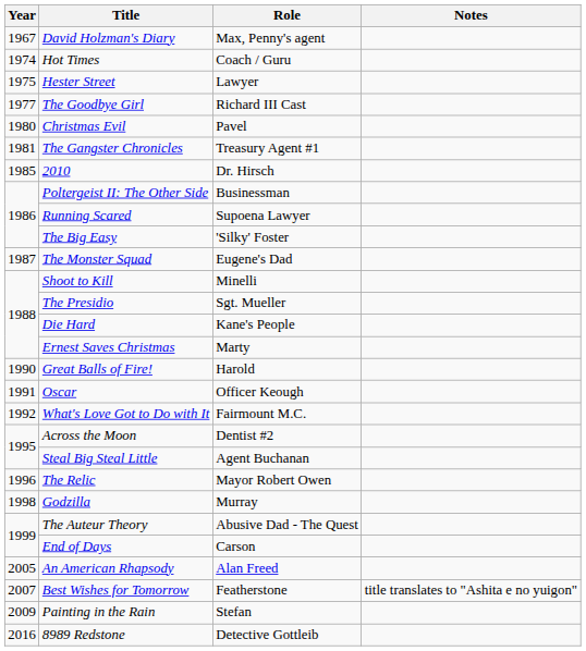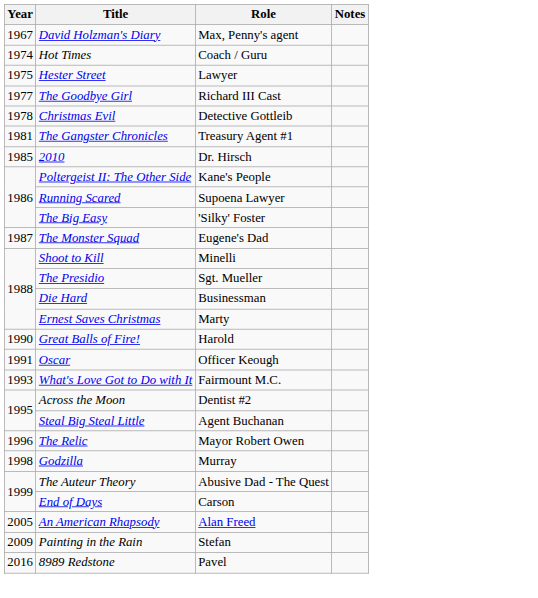Christmas Evil | Year: 1980 -> 1978
Christmas Evil | Role: Pavel -> Detective Gottleib
Poltergeist II: The Other Side | Role: Businessman -> Kane's People
Die Hard | Role: Kane's People -> Businessman
What's Love Got to Do with It | Year: 1992 -> 1993
- row: 2007 | Best Wishes for Tomorrow | Featherstone | title translates to "Ashita e no yuigon"
8989 Redstone | Role: Detective Gottleib -> Pavel
